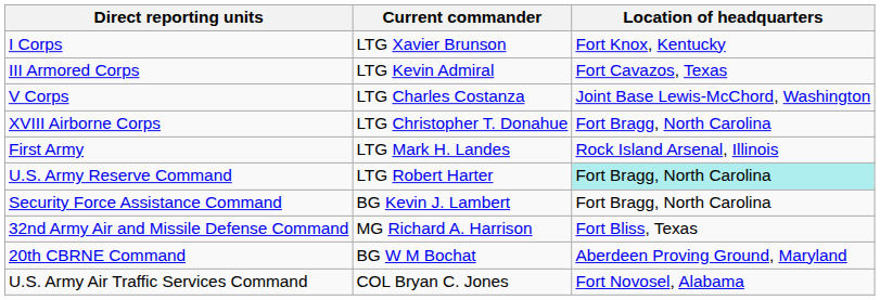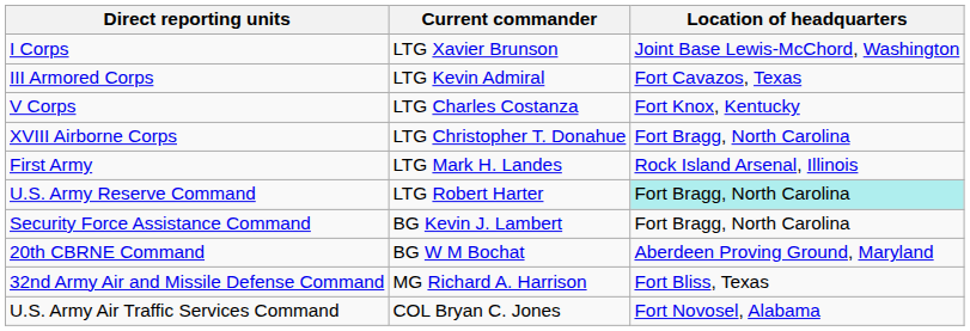I Corps | Location of headquarters: Fort Knox, Kentucky -> Joint Base Lewis-McChord, Washington
V Corps | Location of headquarters: Joint Base Lewis-McChord, Washington -> Fort Knox, Kentucky
rows swapped: 20th CBRNE Command <-> 32nd Army Air and Missile Defense Command
